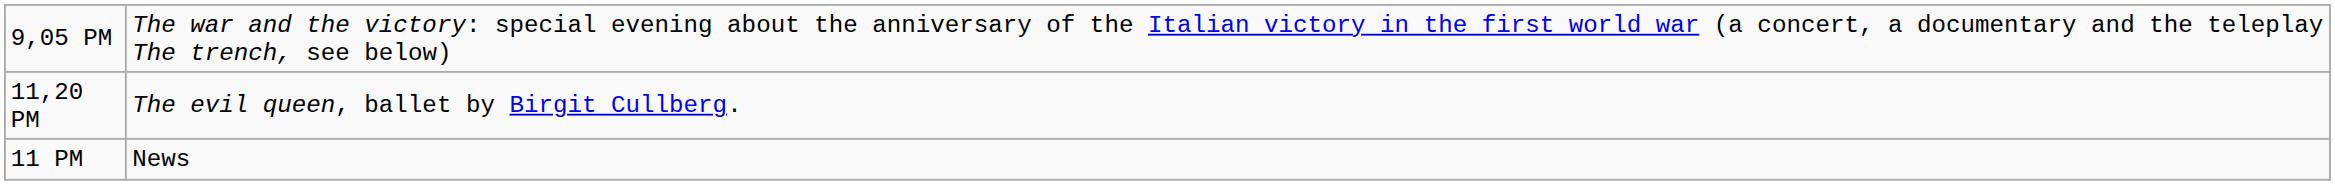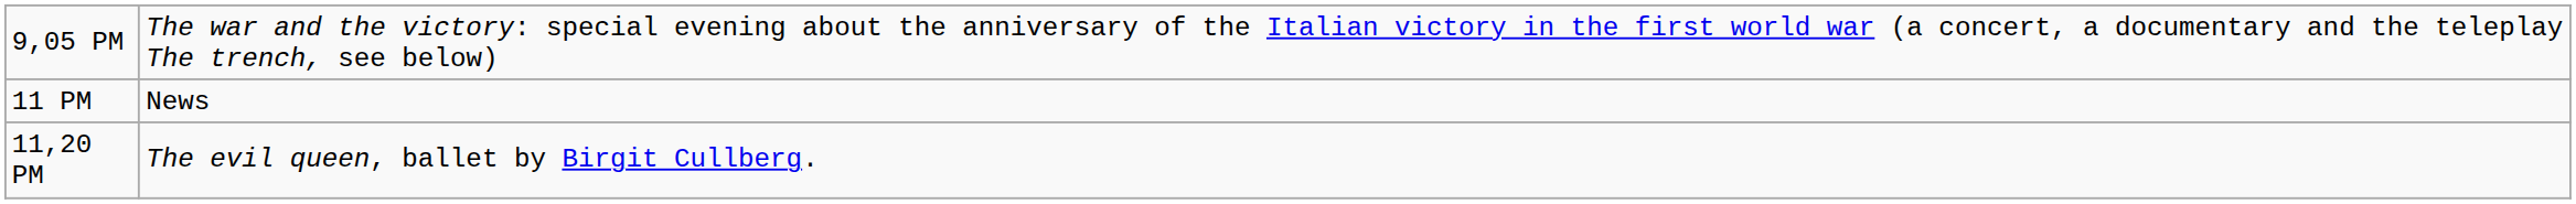rows swapped: 11 PM <-> 11,20 PM
